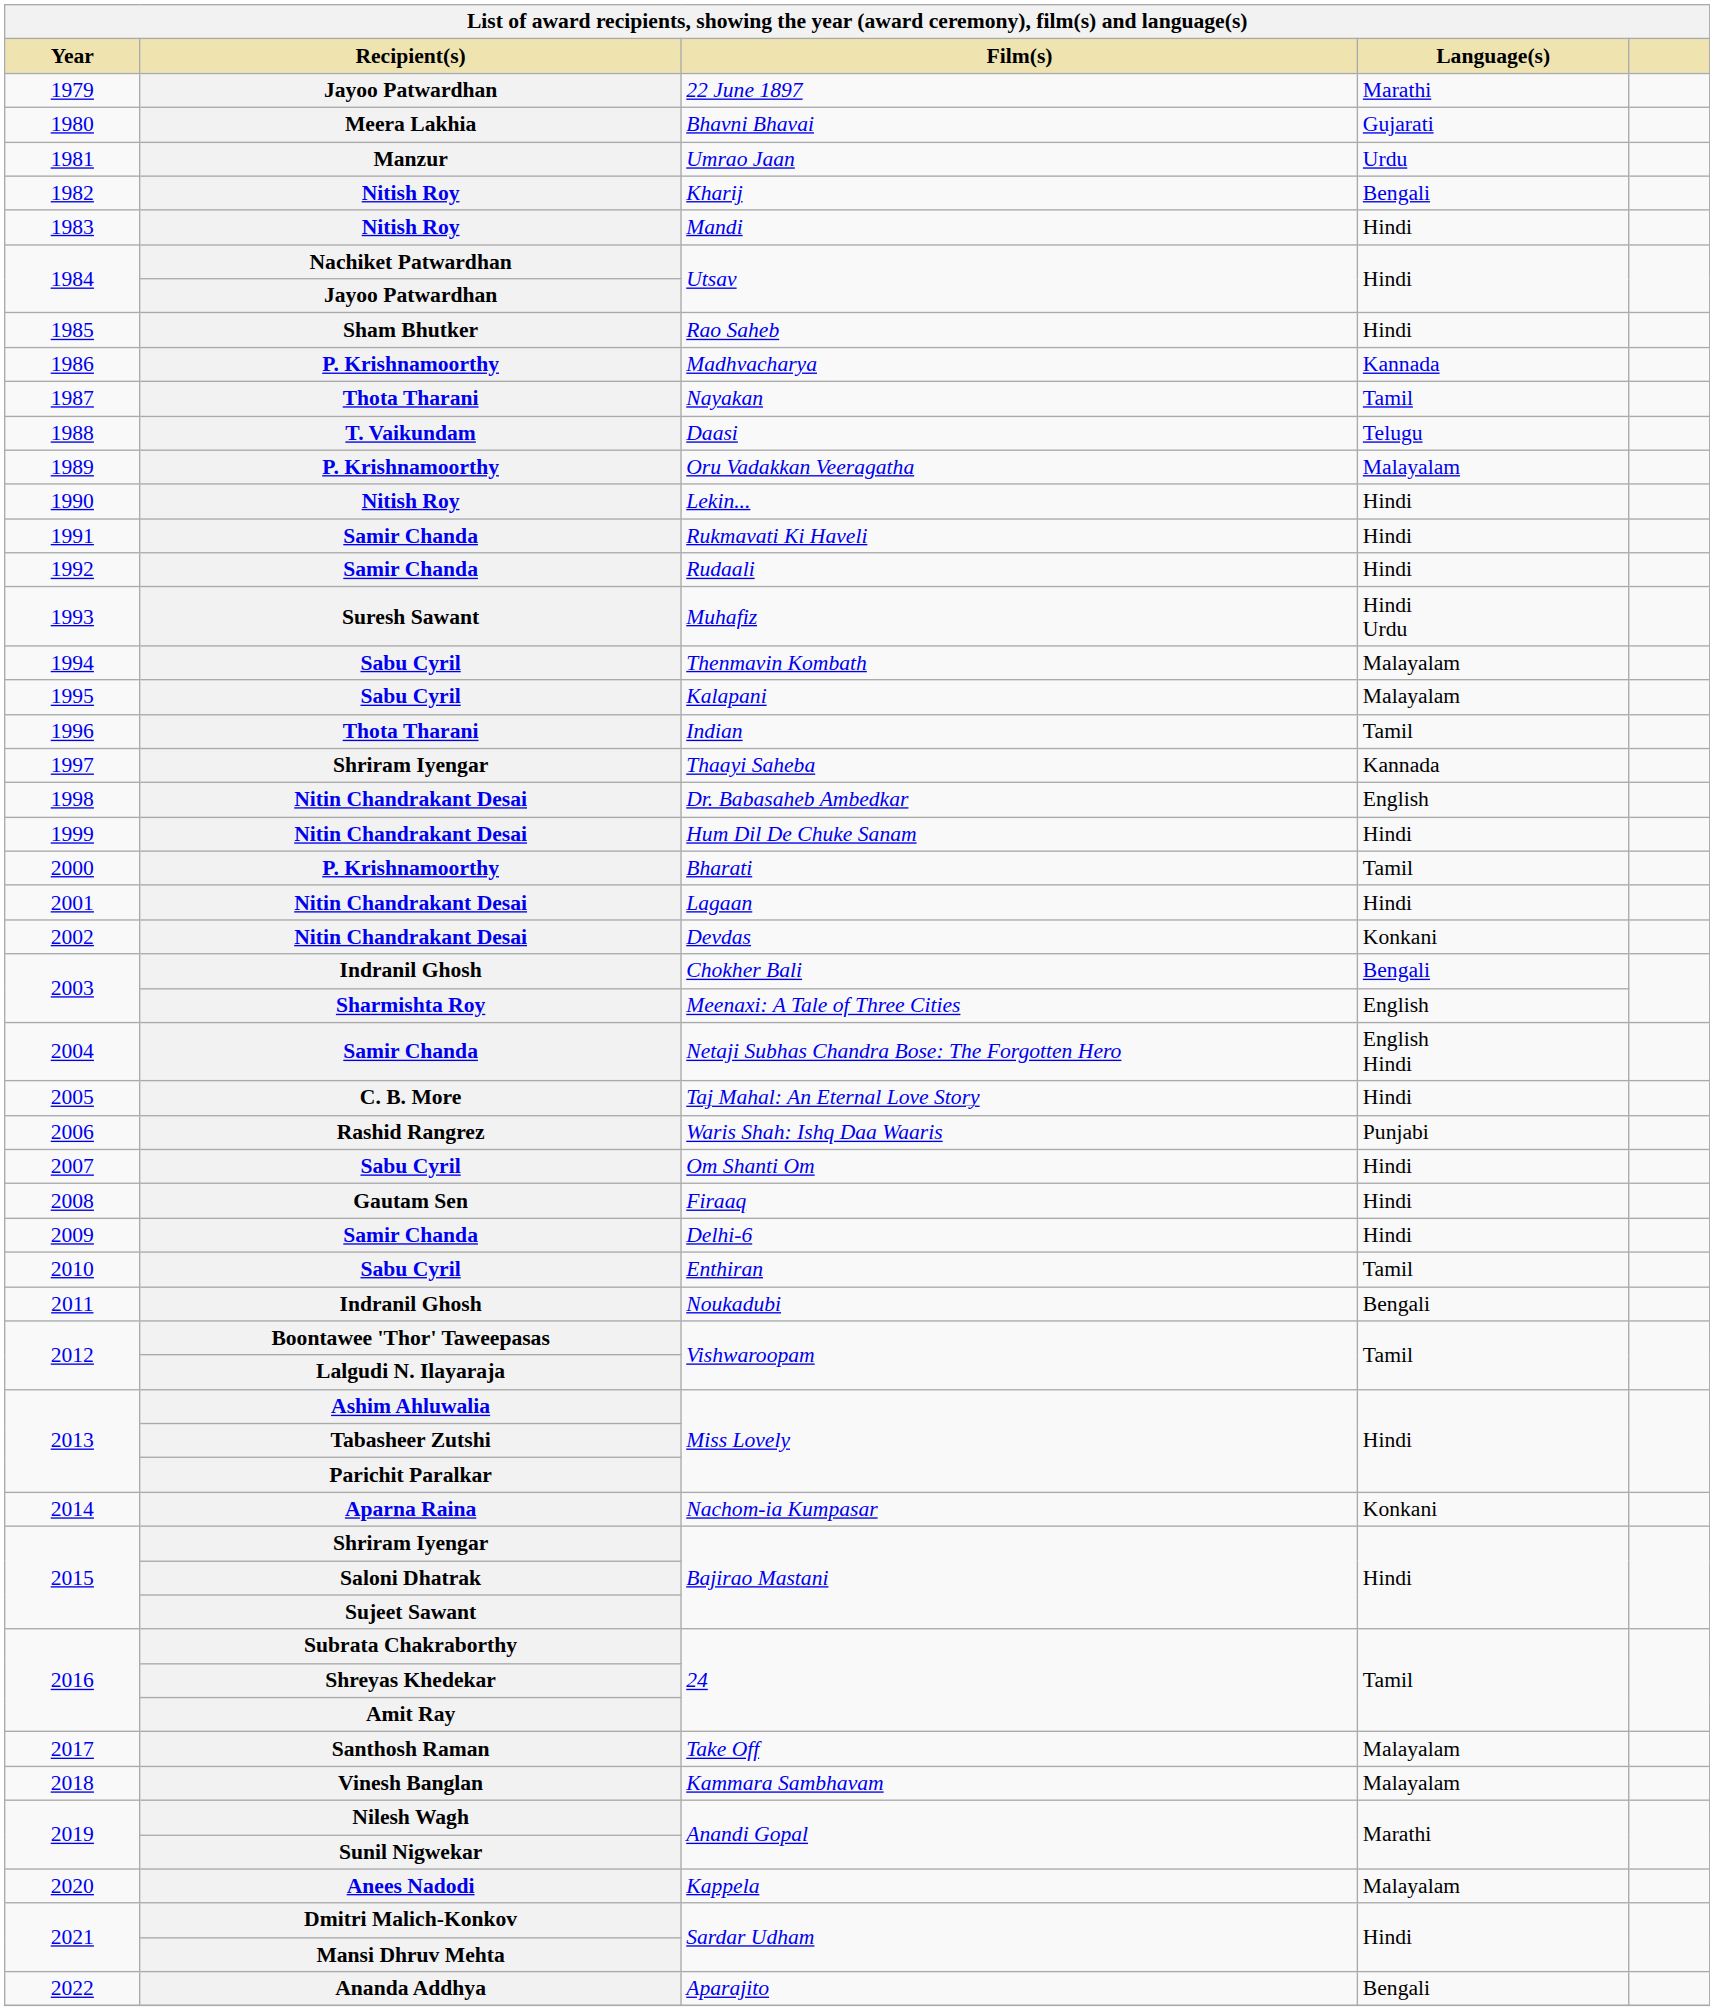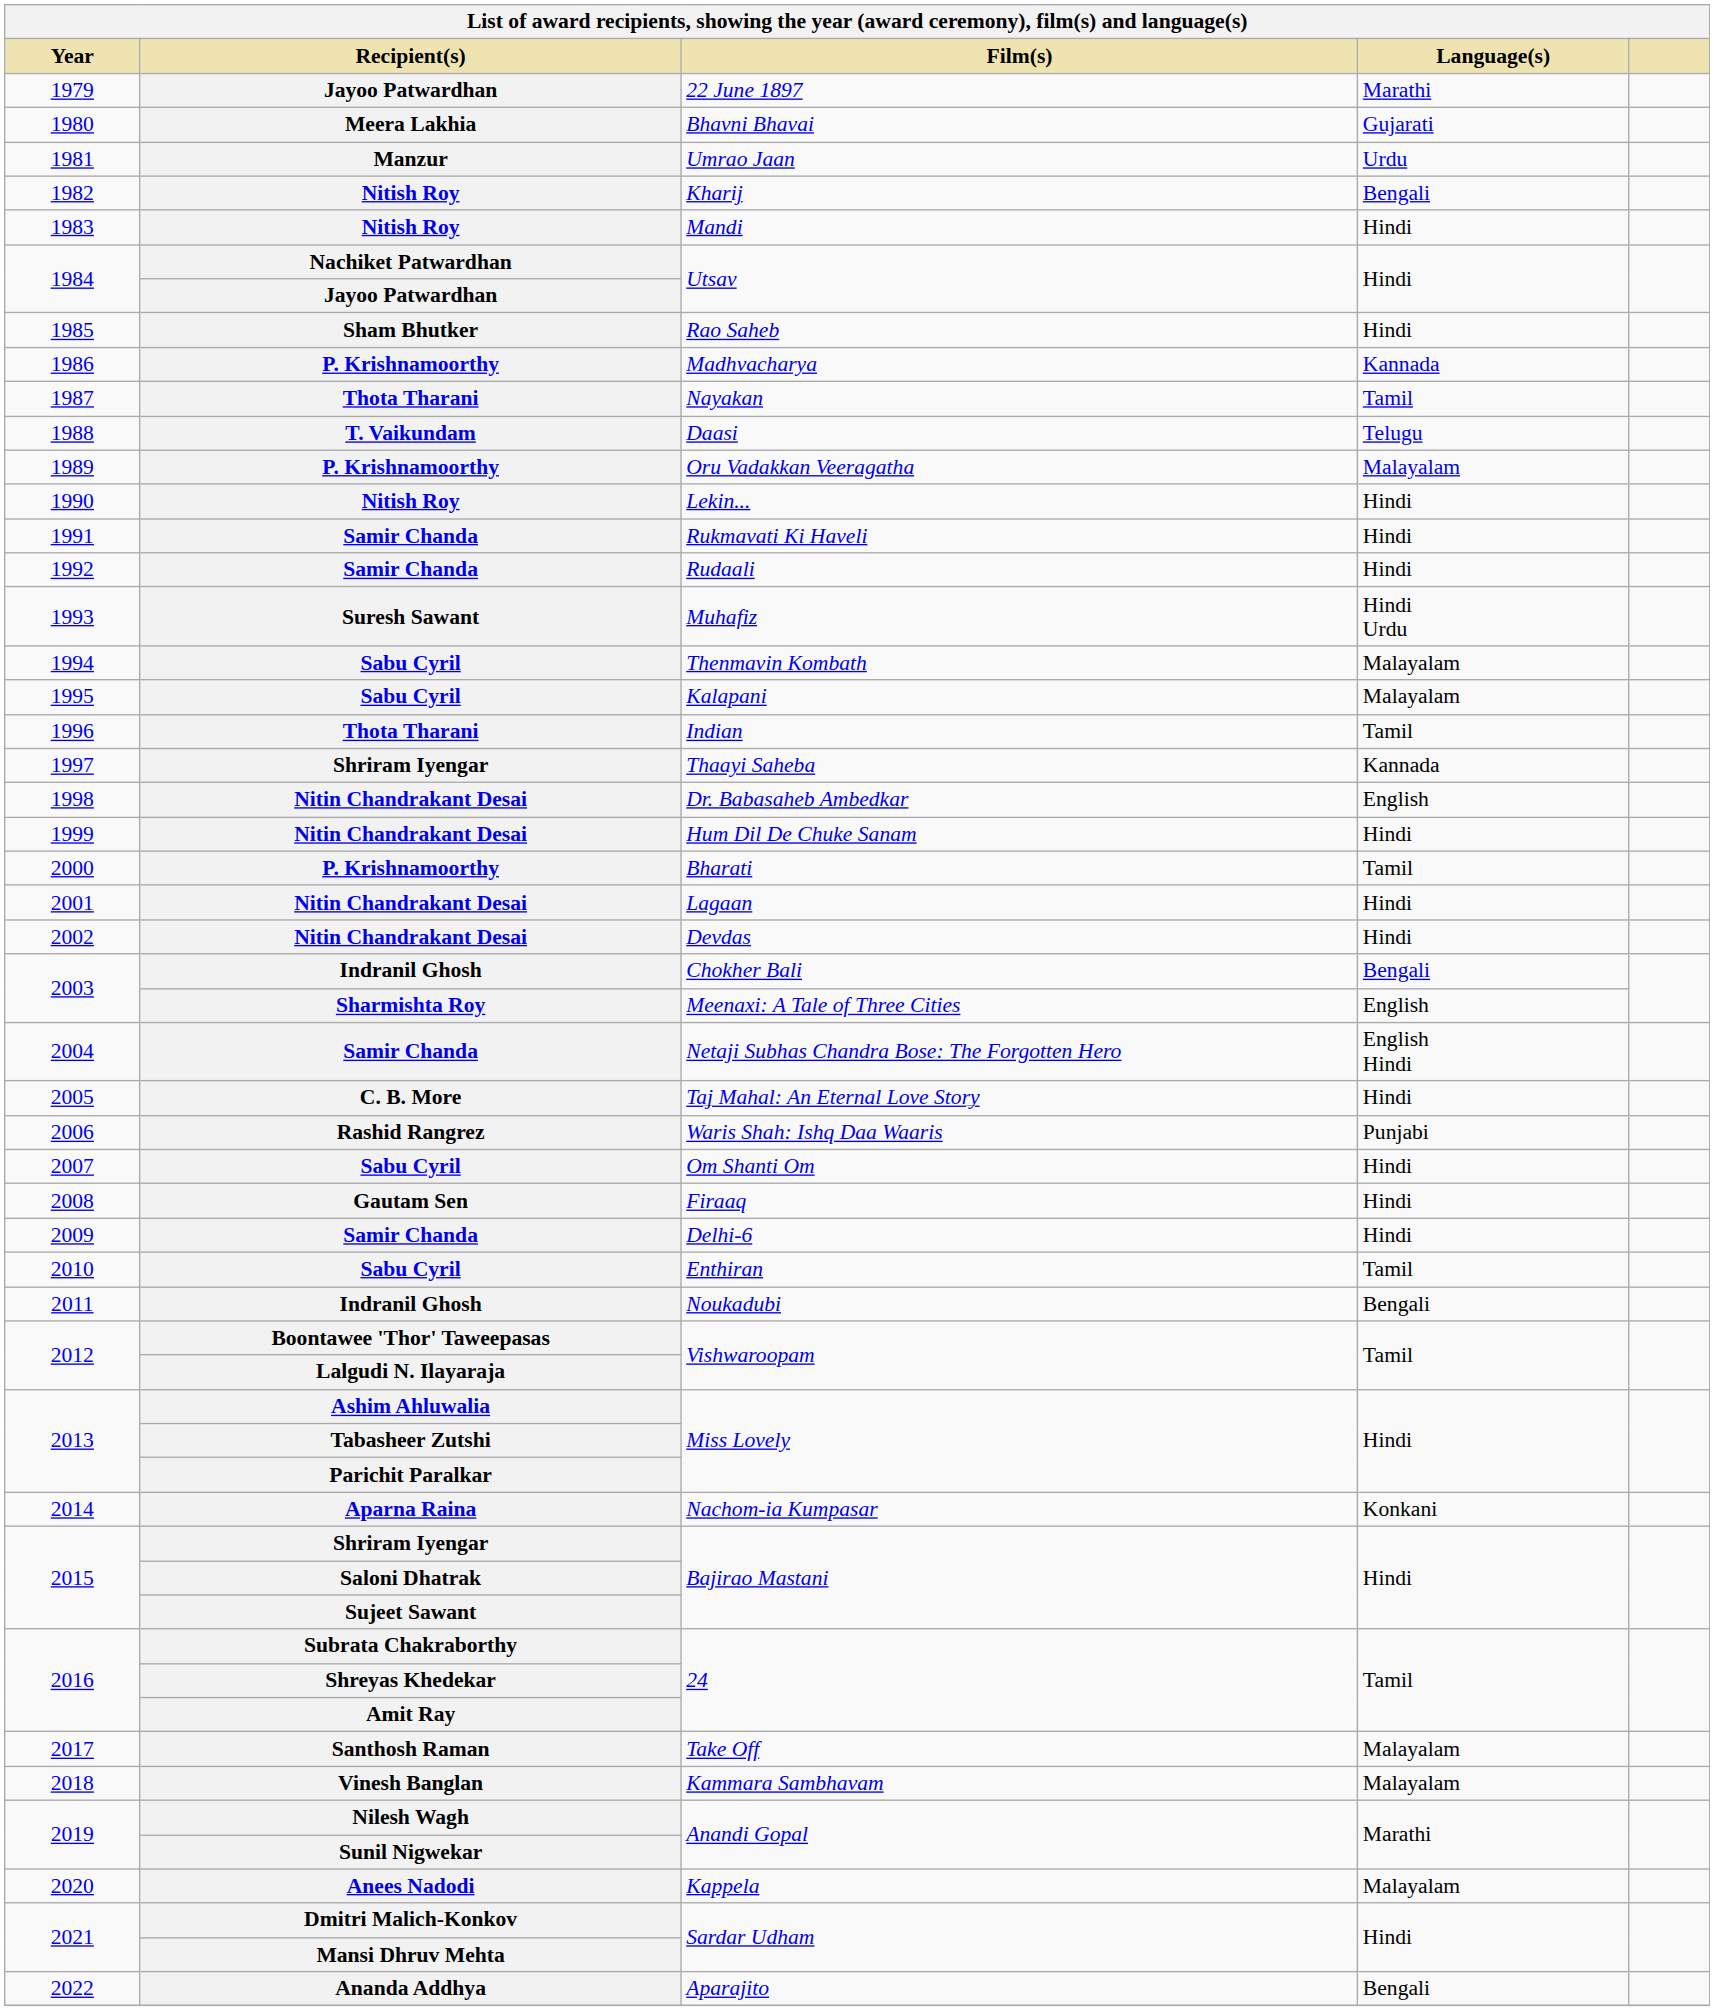Devdas | Language(s): Konkani -> Hindi
